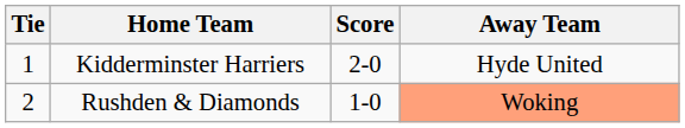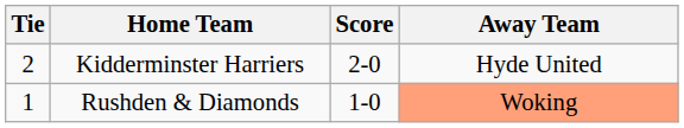Kidderminster Harriers | Tie: 1 -> 2
Rushden & Diamonds | Tie: 2 -> 1
